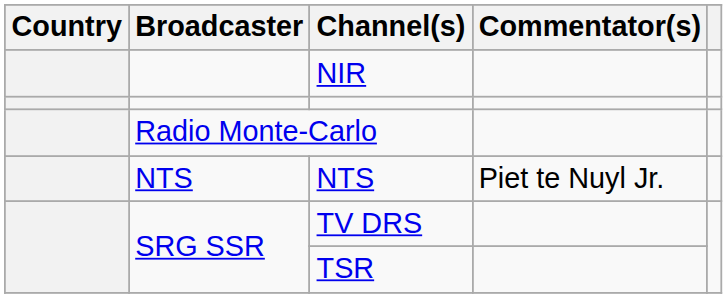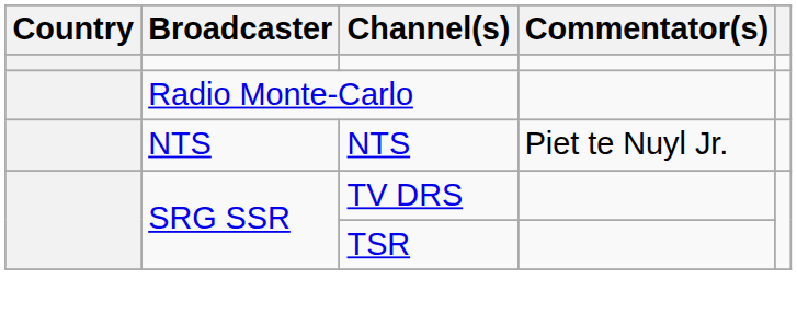- row: NIR
